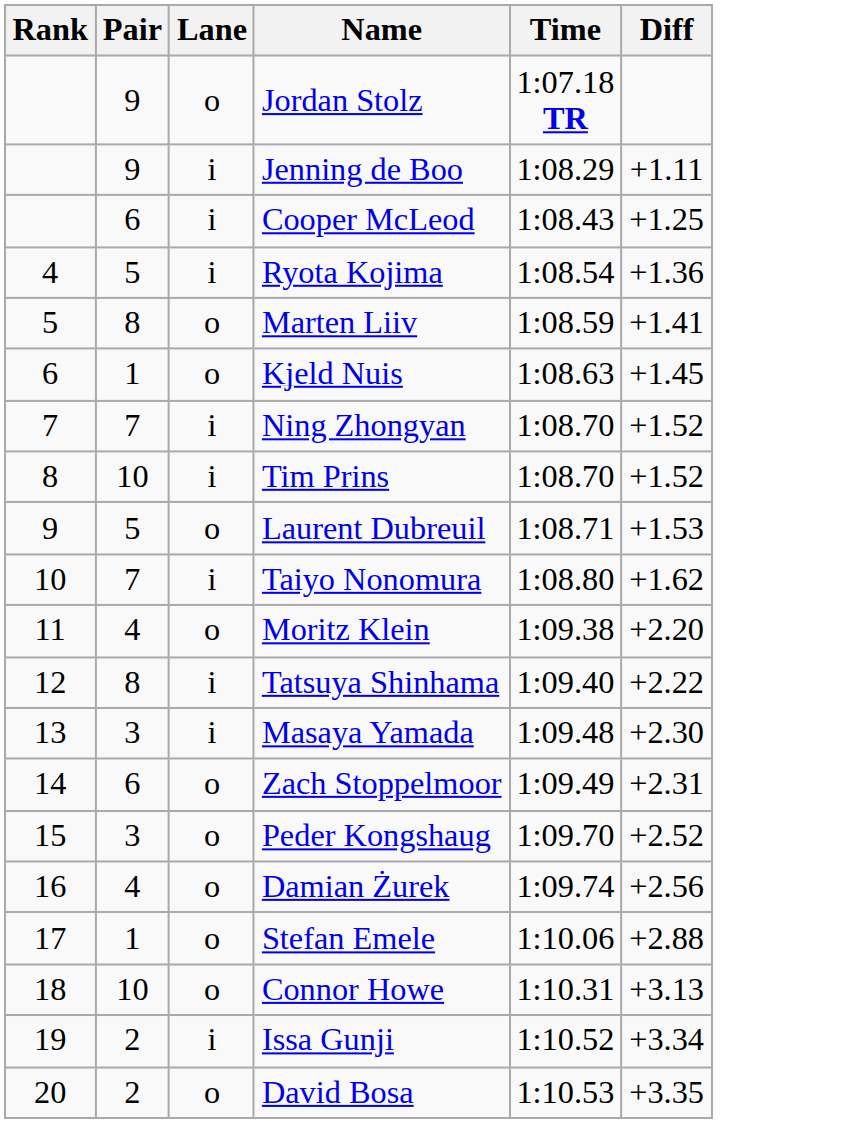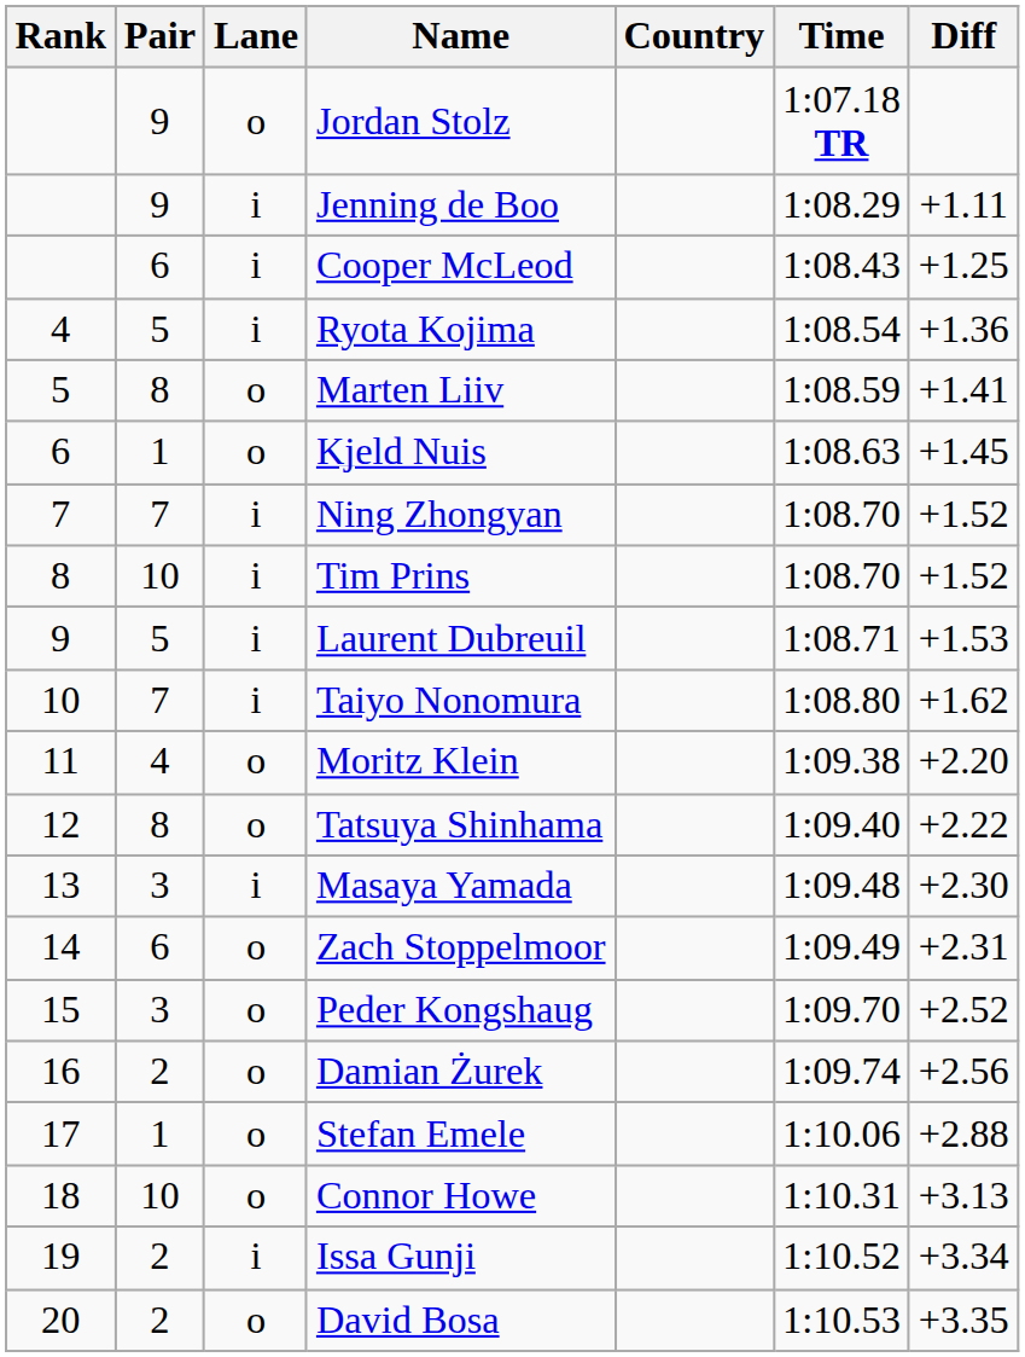+ column: Country
Laurent Dubreuil | Lane: o -> i
Tatsuya Shinhama | Lane: i -> o
Damian Żurek | Pair: 4 -> 2
